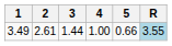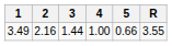3.49 | 2: 2.61 -> 2.16
3.49 | R: lightblue background -> no background
